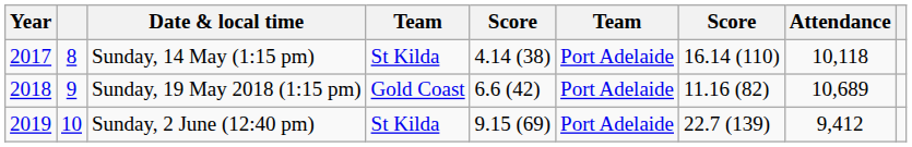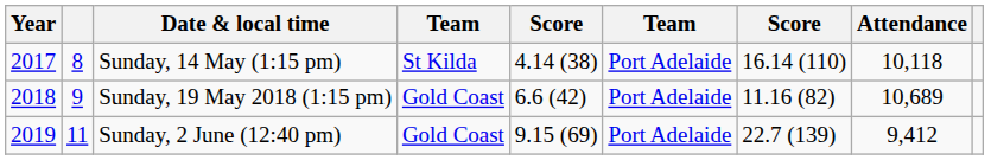Sunday, 2 June (12:40 pm) | column 2: 10 -> 11
Sunday, 2 June (12:40 pm) | column 4: St Kilda -> Gold Coast
